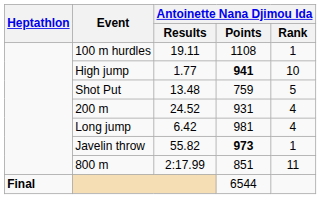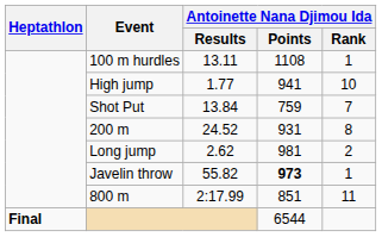100 m hurdles | Antoinette Nana Djimou Ida / Results: 19.11 -> 13.11
High jump | Antoinette Nana Djimou Ida / Points: bold -> normal
Shot Put | Antoinette Nana Djimou Ida / Results: 13.48 -> 13.84
Shot Put | Antoinette Nana Djimou Ida / Rank: 5 -> 7
200 m | Antoinette Nana Djimou Ida / Rank: 4 -> 8
Long jump | Antoinette Nana Djimou Ida / Results: 6.42 -> 2.62
Long jump | Antoinette Nana Djimou Ida / Rank: 4 -> 2
